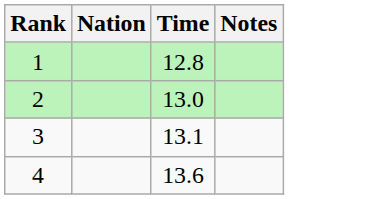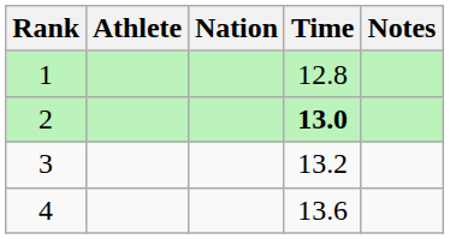+ column: Athlete
2 | Time: normal -> bold
3 | Time: 13.1 -> 13.2
